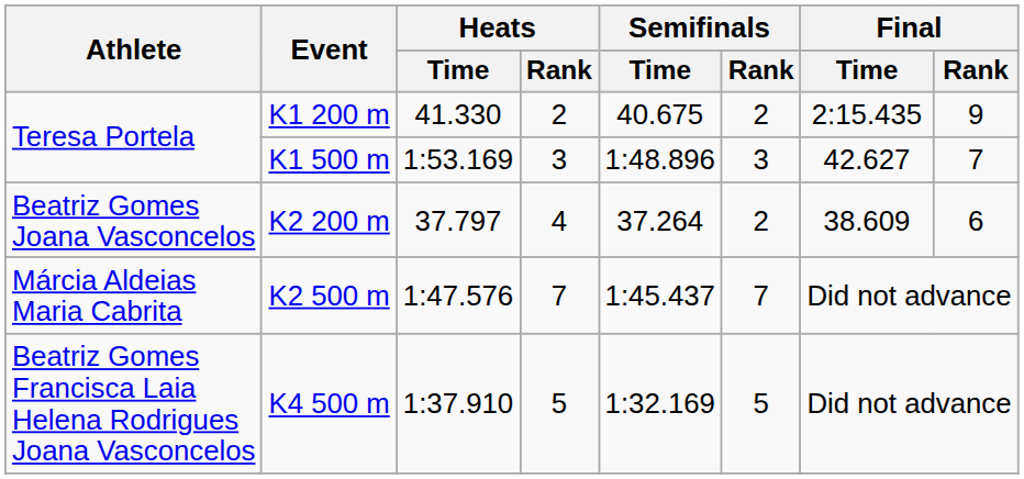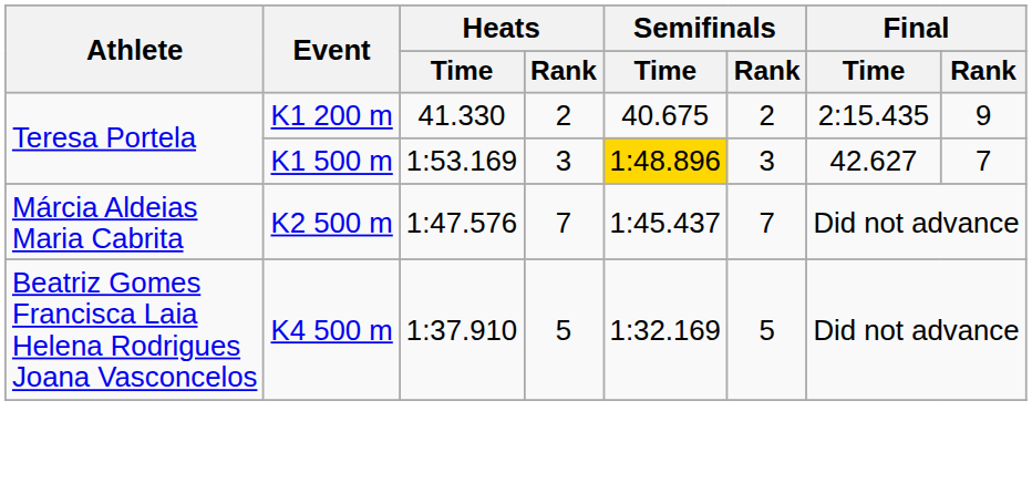K1 500 m | Semifinals / Time: no background -> gold background
- row: Beatriz Gomes Joana Vasconcelos | K2 200 m | 37.797 | 4 | 37.264 | 2 | 38.609 | 6
